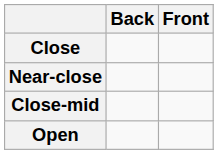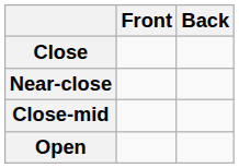columns swapped: Front <-> Back
